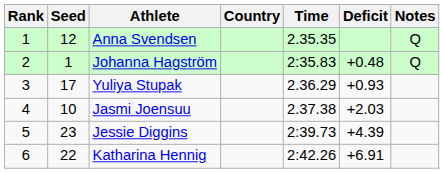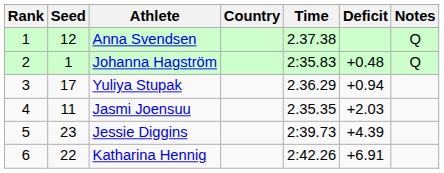Anna Svendsen | Time: 2.35.35 -> 2.37.38
Yuliya Stupak | Deficit: +0.93 -> +0.94
Jasmi Joensuu | Seed: 10 -> 11
Jasmi Joensuu | Time: 2.37.38 -> 2.35.35
